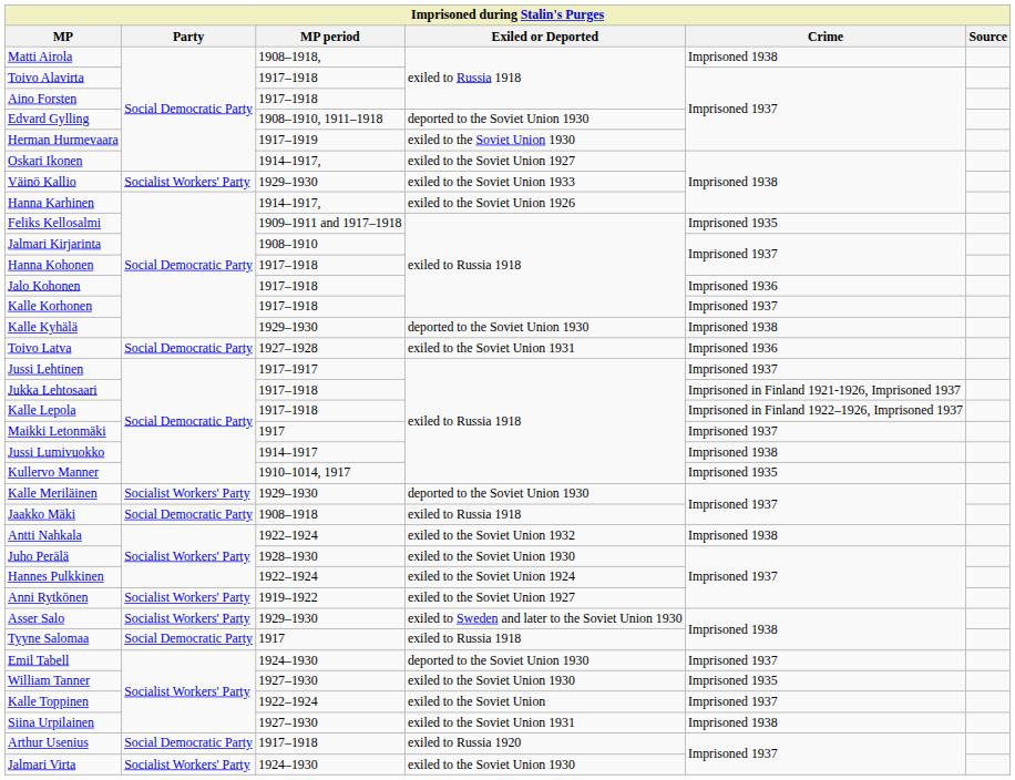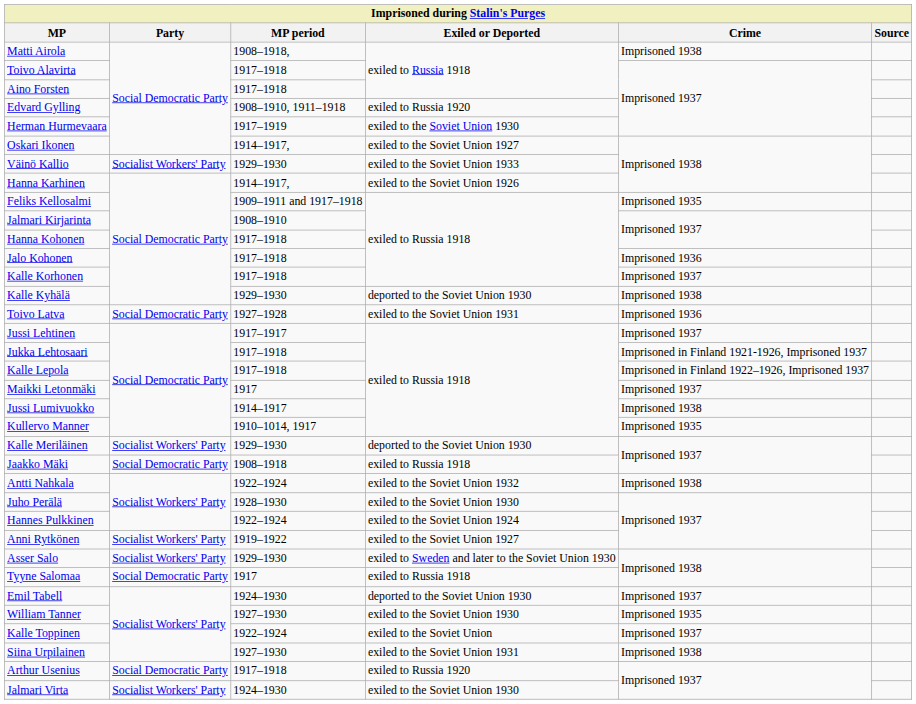Edvard Gylling | Exiled or Deported: deported to the Soviet Union 1930 -> exiled to Russia 1920
